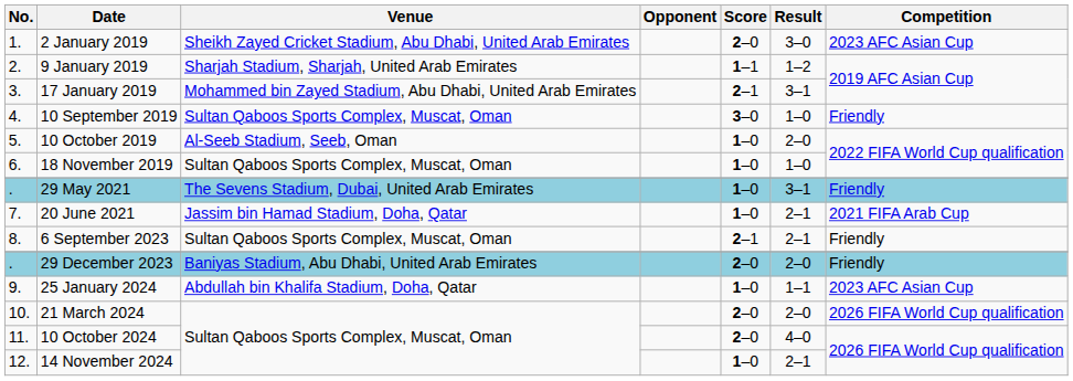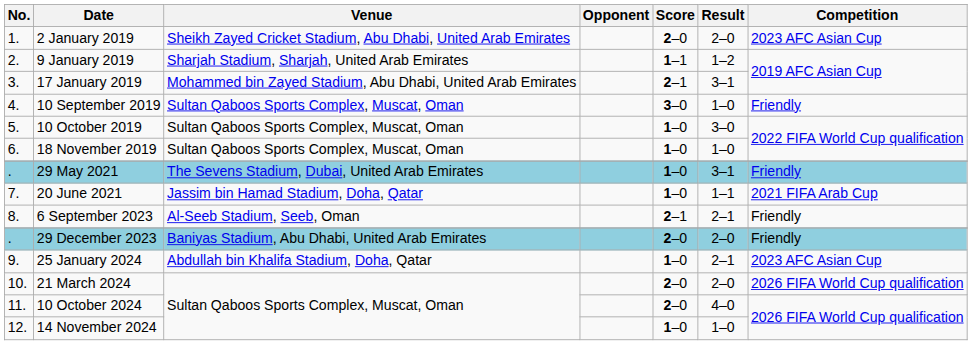2 January 2019 | Result: 3–0 -> 2–0
10 October 2019 | Venue: Al-Seeb Stadium, Seeb, Oman -> Sultan Qaboos Sports Complex, Muscat, Oman
10 October 2019 | Result: 2–0 -> 3–0
20 June 2021 | Result: 2–1 -> 1–1
6 September 2023 | Venue: Sultan Qaboos Sports Complex, Muscat, Oman -> Al-Seeb Stadium, Seeb, Oman
25 January 2024 | Result: 1–1 -> 2–1
14 November 2024 | Result: 2–1 -> 1–0
